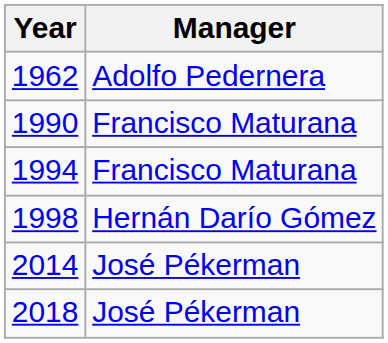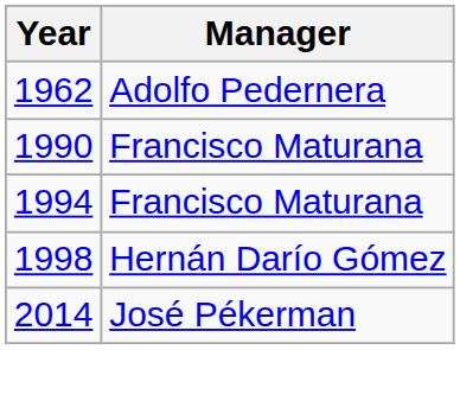- row: 2018 | José Pékerman
